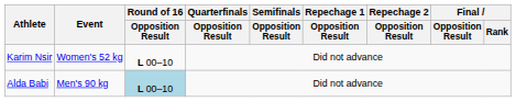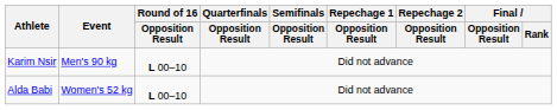Karim Nsir | Event: Women's 52 kg -> Men's 90 kg
Alda Babi | Event: Men's 90 kg -> Women's 52 kg
Alda Babi | Round of 16 / Opposition Result: lightblue background -> no background
